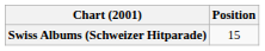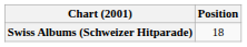Swiss Albums (Schweizer Hitparade) | Position: 15 -> 18
